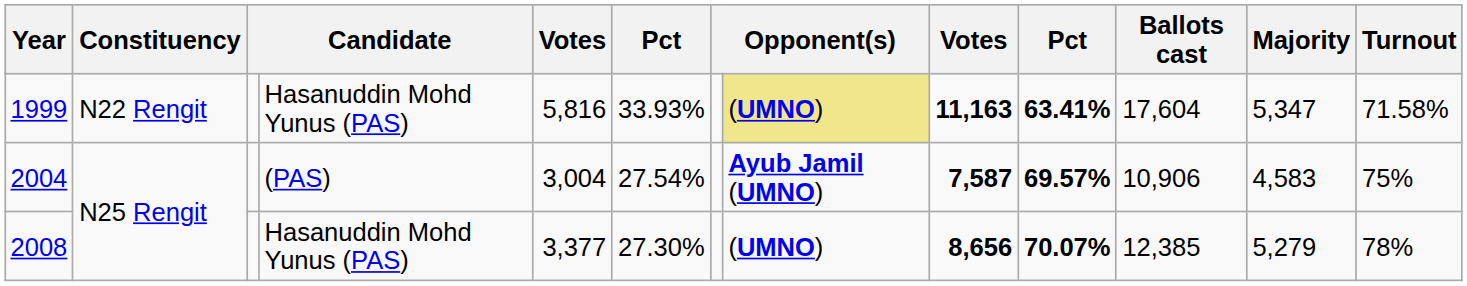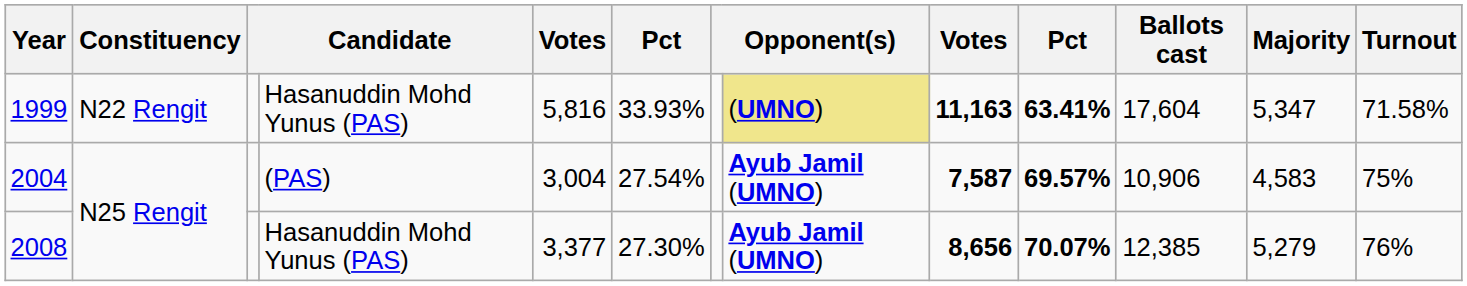2008 | column 8: (UMNO) -> Ayub Jamil (UMNO)
2008 | Turnout: 78% -> 76%
